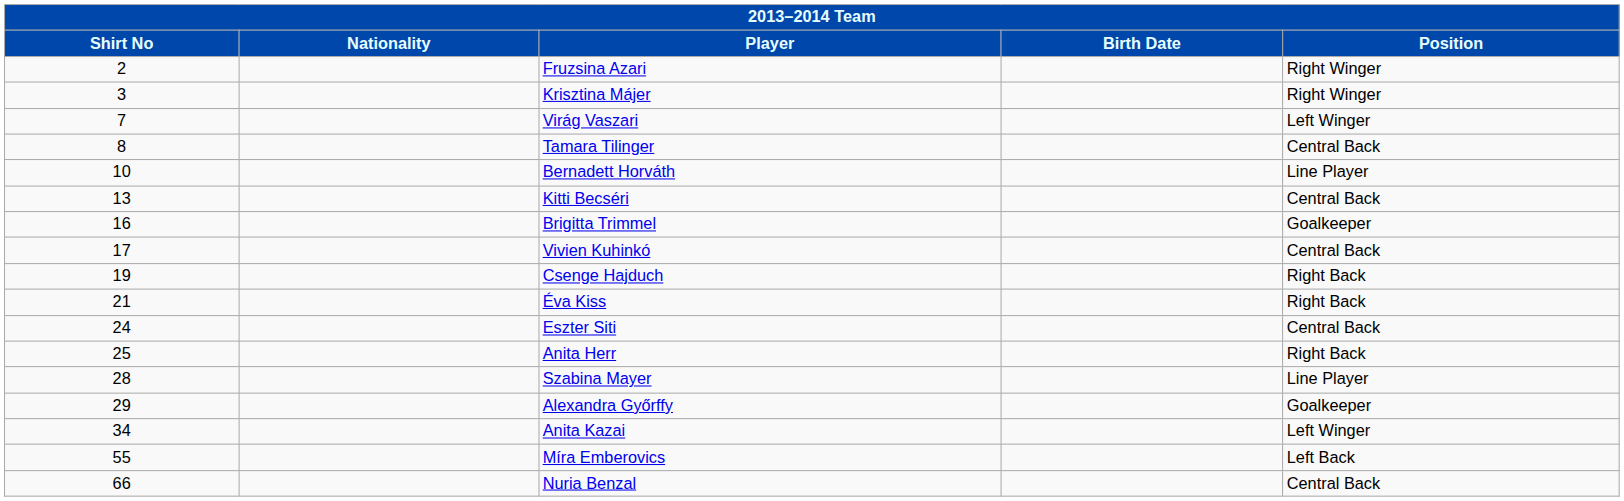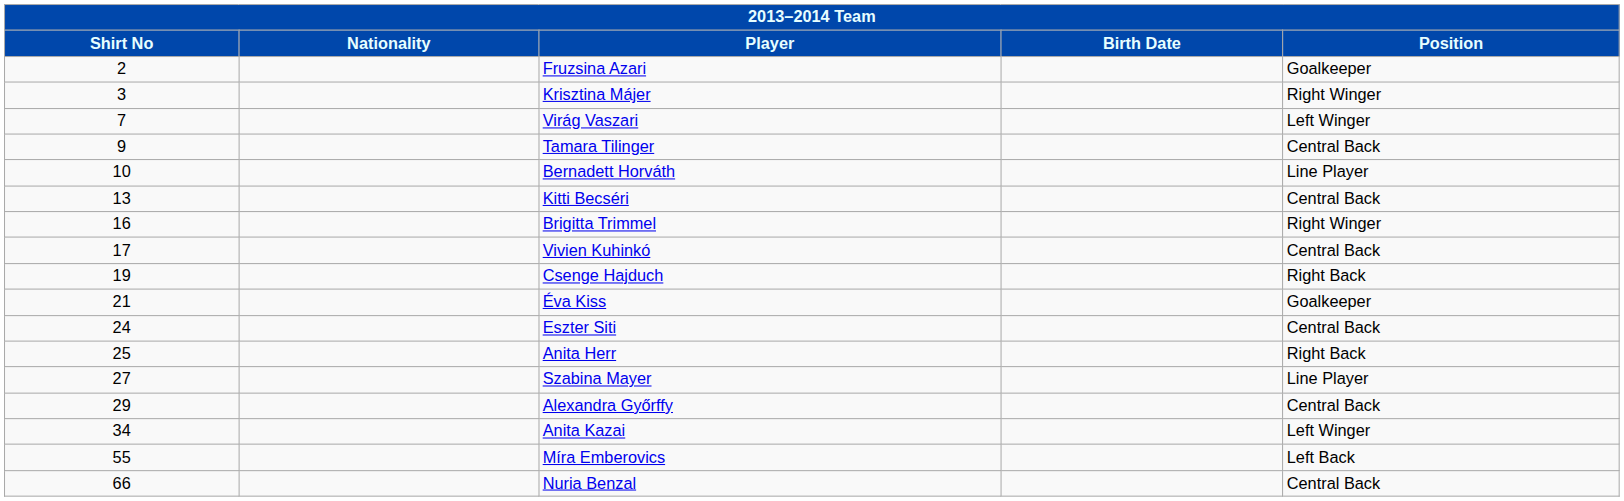Fruzsina Azari | Position: Right Winger -> Goalkeeper
Tamara Tilinger | Shirt No: 8 -> 9
Brigitta Trimmel | Position: Goalkeeper -> Right Winger
Éva Kiss | Position: Right Back -> Goalkeeper
Szabina Mayer | Shirt No: 28 -> 27
Alexandra Győrffy | Position: Goalkeeper -> Central Back
